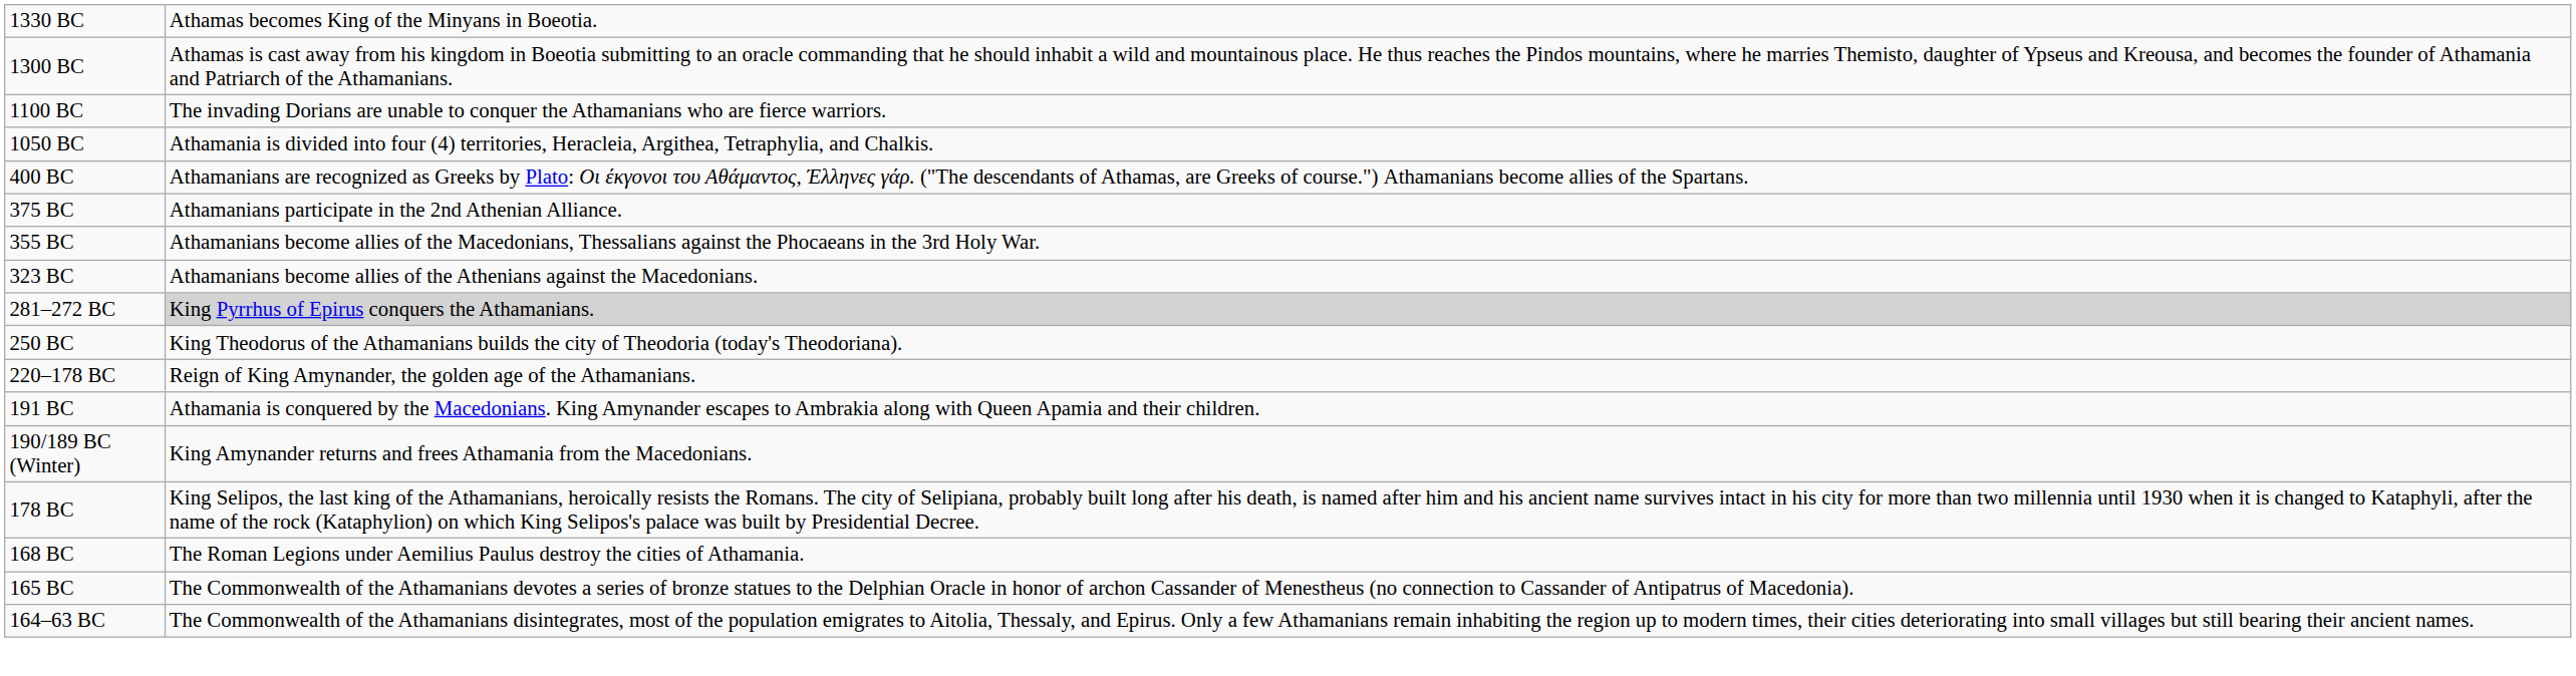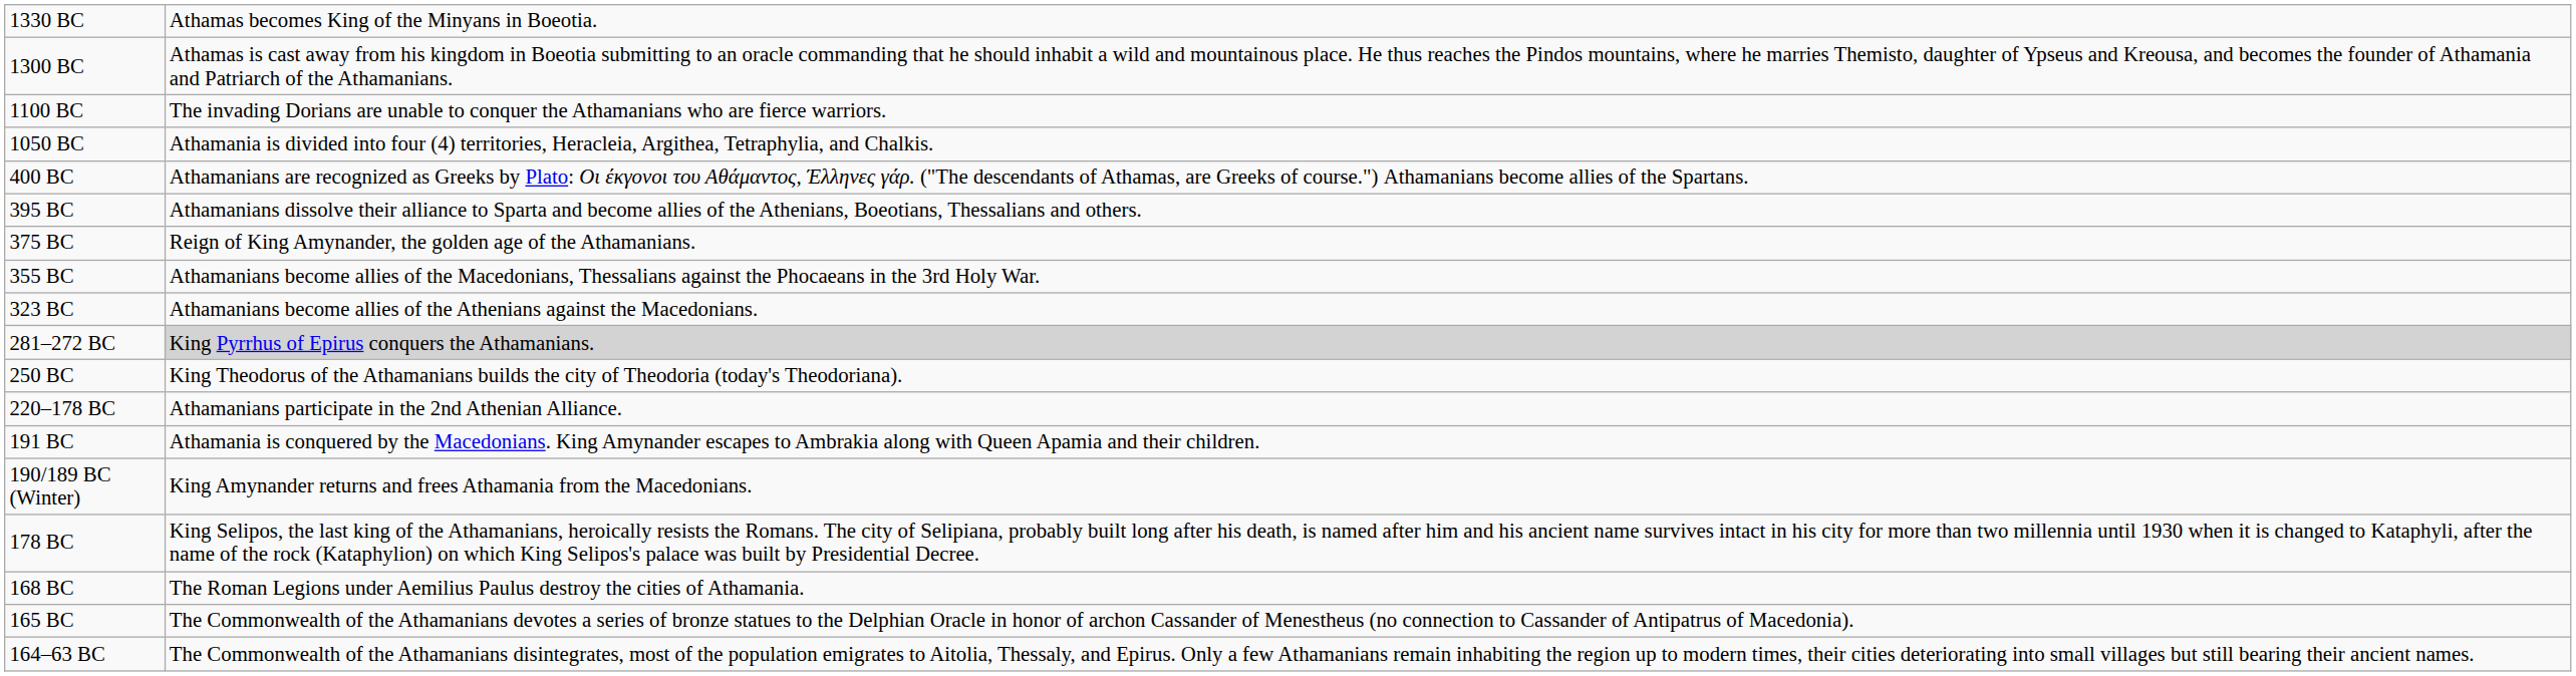+ row: 395 BC | Athamanians dissolve their alliance to Sparta and become allies of the Athenians, Boeotians, Thessalians and others.
375 BC | column 2: Athamanians participate in the 2nd Athenian Alliance. -> Reign of King Amynander, the golden age of the Athamanians.
220–178 BC | column 2: Reign of King Amynander, the golden age of the Athamanians. -> Athamanians participate in the 2nd Athenian Alliance.
